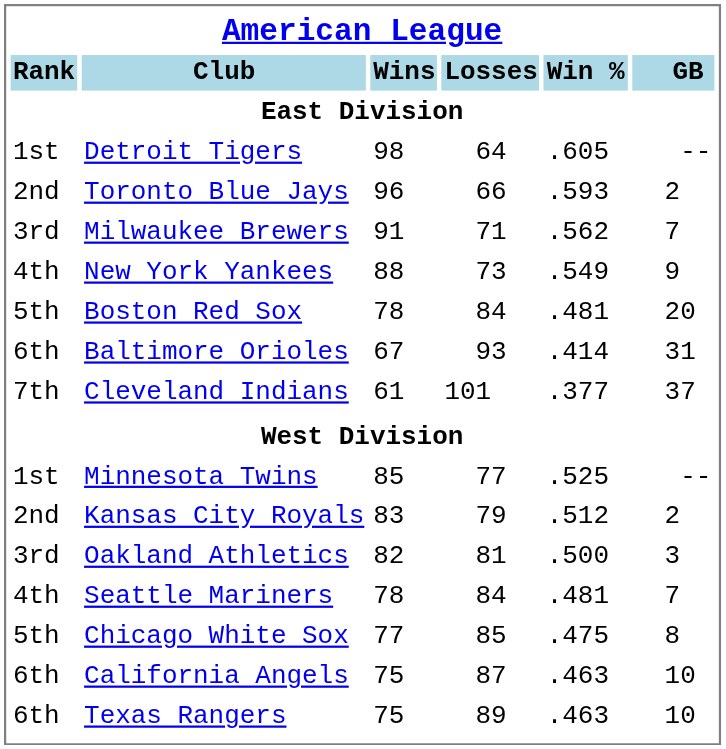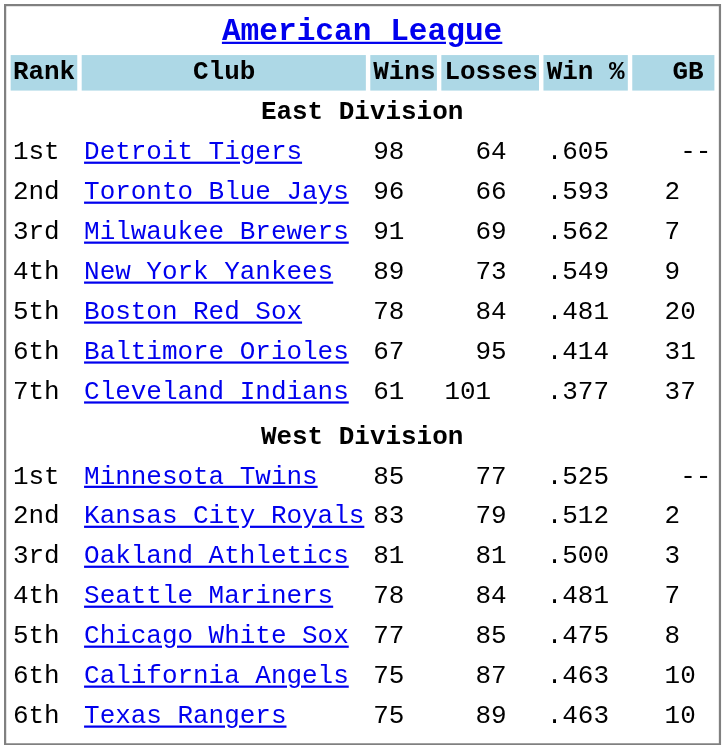Milwaukee Brewers | Losses: 71 -> 69
New York Yankees | Wins: 88 -> 89
Baltimore Orioles | Losses: 93 -> 95
Oakland Athletics | Wins: 82 -> 81
